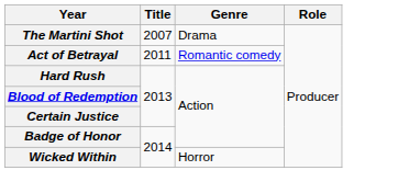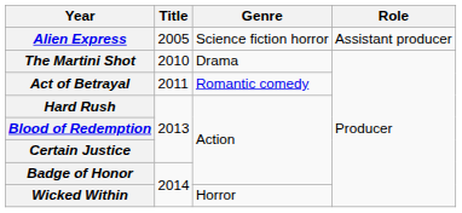+ row: Alien Express | 2005 | Science fiction horror | Assistant producer
The Martini Shot | Title: 2007 -> 2010
